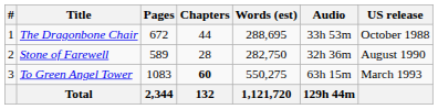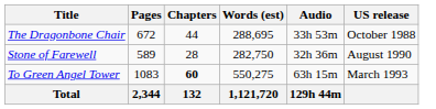- column: # | 1 | 2 | 3
